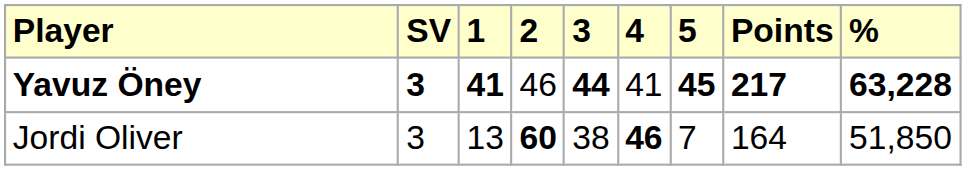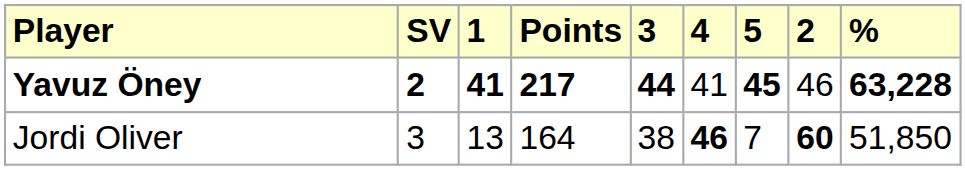columns swapped: 2 <-> Points
Yavuz Öney | SV: 3 -> 2
